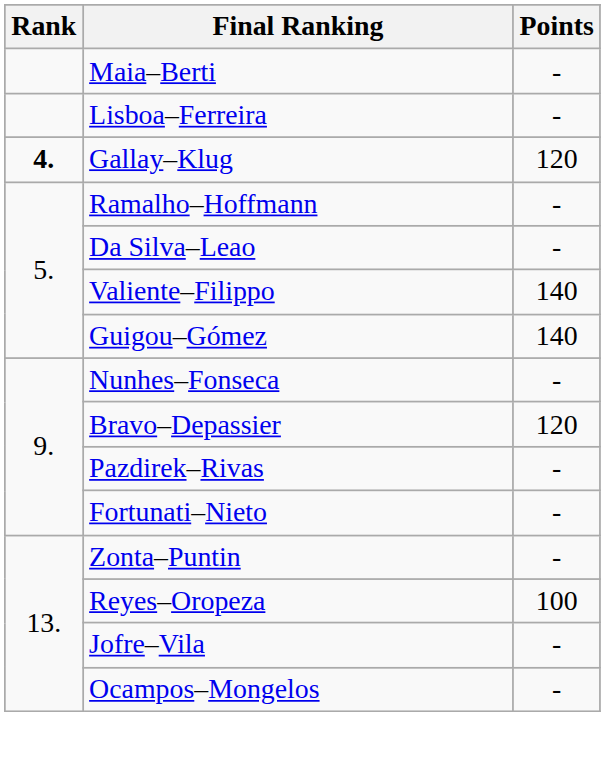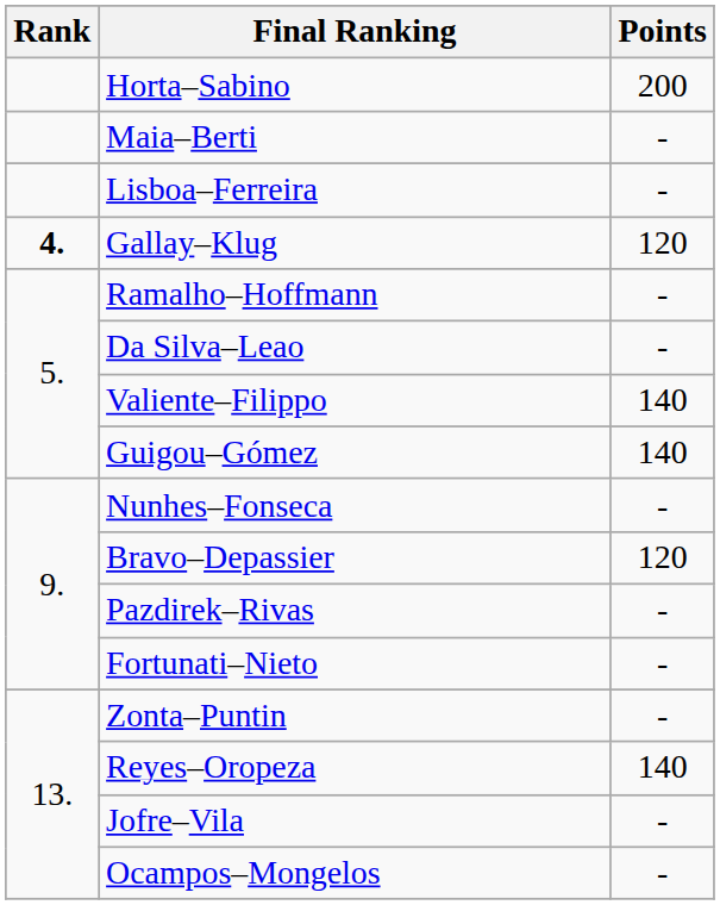+ row: Horta–Sabino | 200
Reyes–Oropeza | Points: 100 -> 140
